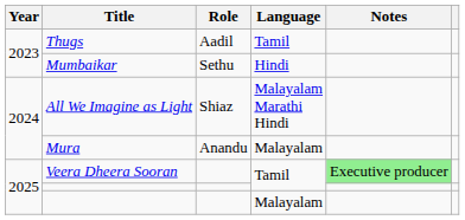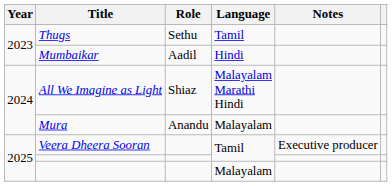Thugs | Role: Aadil -> Sethu
Mumbaikar | Role: Sethu -> Aadil
Veera Dheera Sooran | Notes: lightgreen background -> no background
